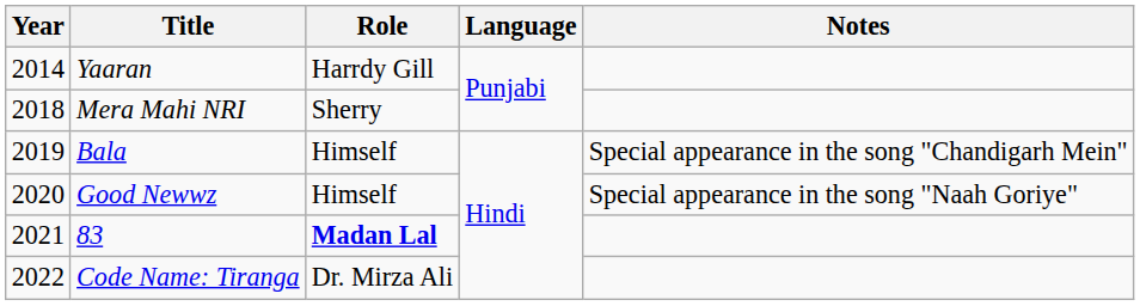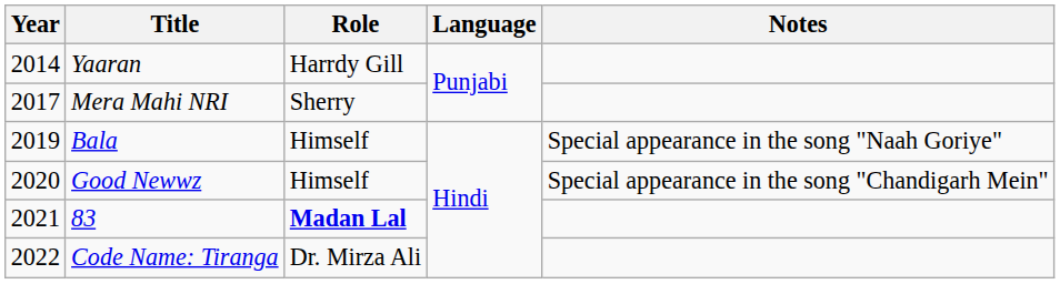Mera Mahi NRI | Year: 2018 -> 2017
Bala | Notes: Special appearance in the song "Chandigarh Mein" -> Special appearance in the song "Naah Goriye"
Good Newwz | Notes: Special appearance in the song "Naah Goriye" -> Special appearance in the song "Chandigarh Mein"
